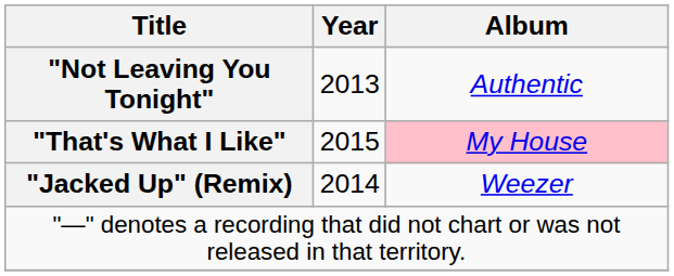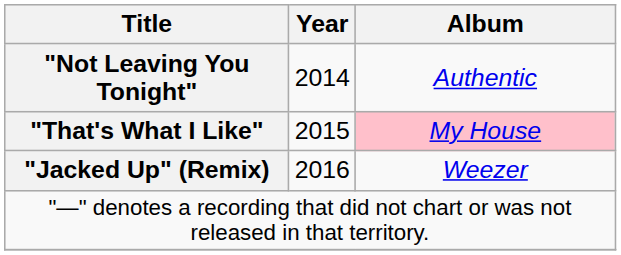"Not Leaving You Tonight" | Year: 2013 -> 2014
"Jacked Up" (Remix) | Year: 2014 -> 2016
